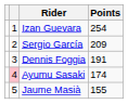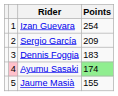Dennis Foggia | Points: 191 -> 183
Ayumu Sasaki | Points: no background -> lightgreen background
